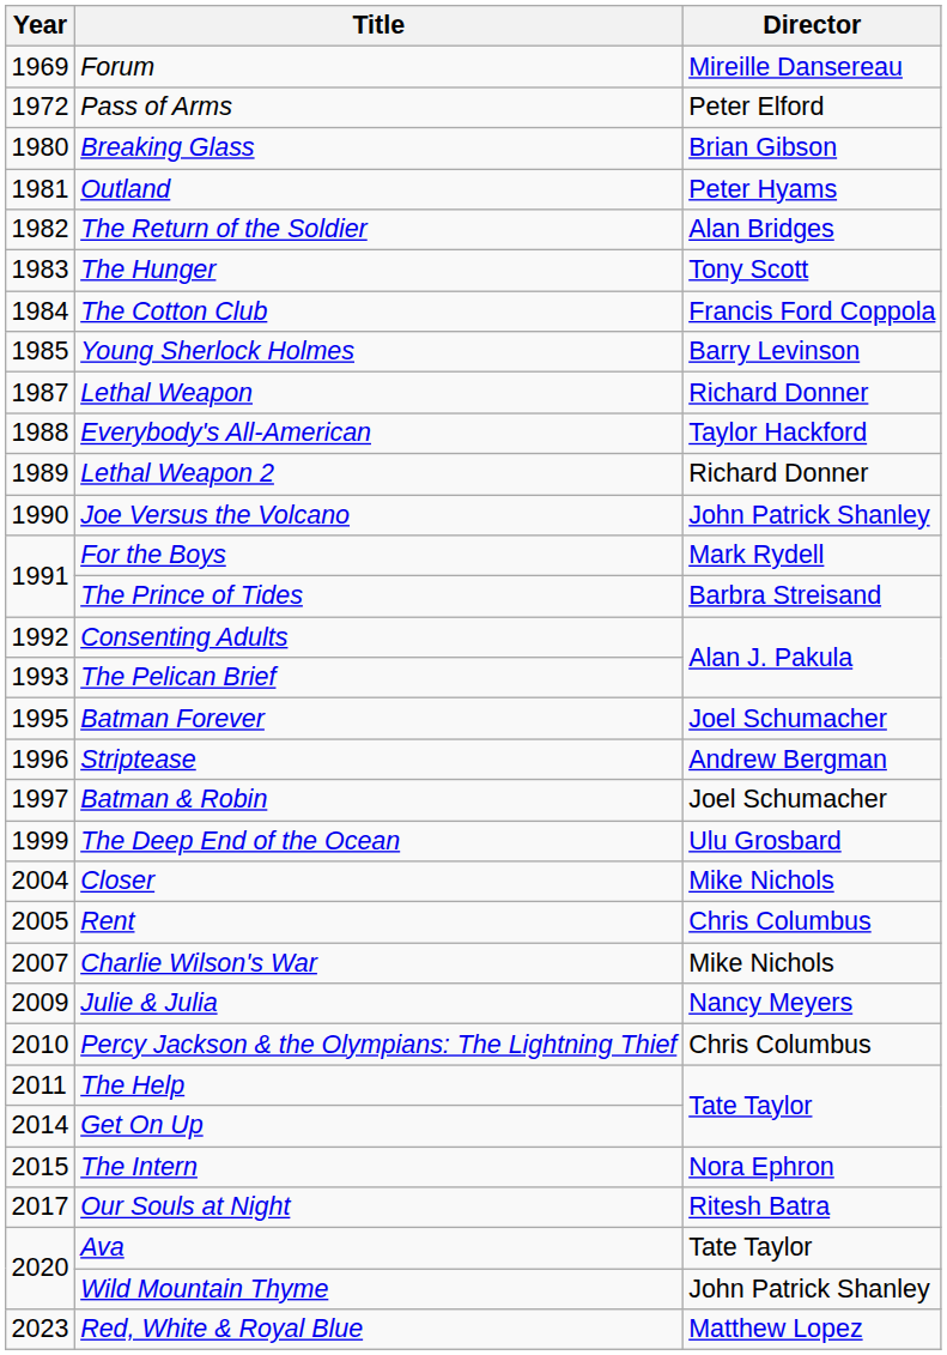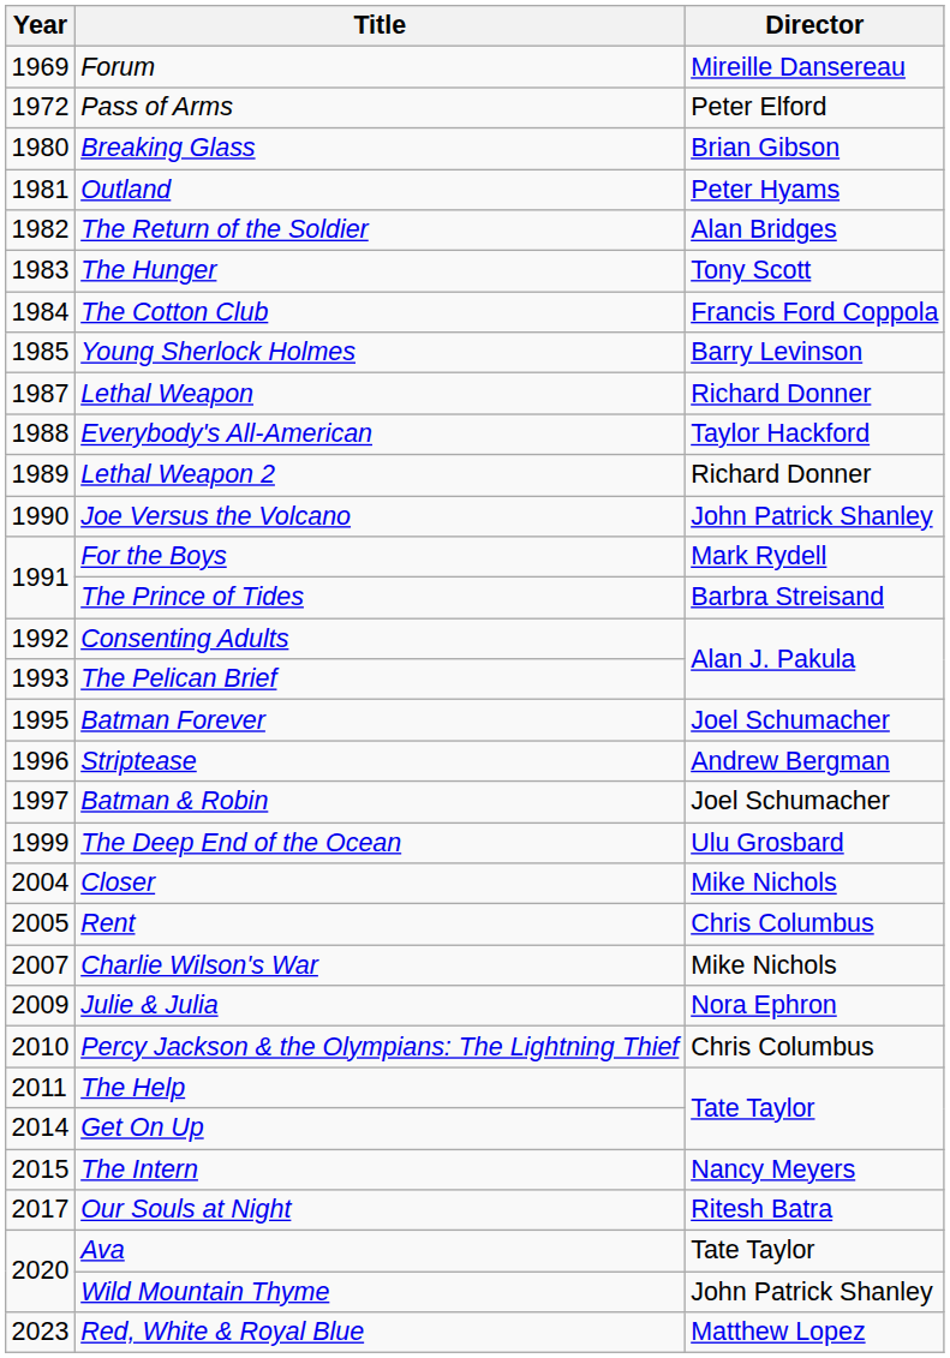Julie & Julia | Director: Nancy Meyers -> Nora Ephron
The Intern | Director: Nora Ephron -> Nancy Meyers
